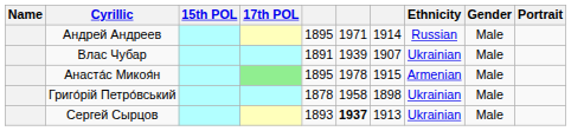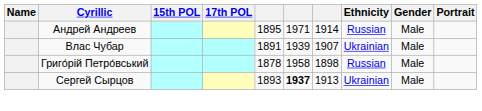- row: Анаста́с Микоя́н | 1895 | 1978 | 1915 | Armenian | Male
Григо́рій Петро́вський | Ethnicity: Ukrainian -> Russian
